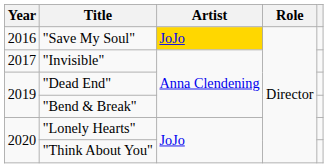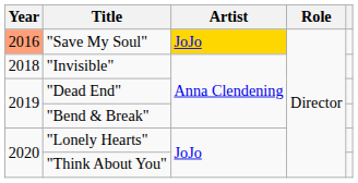"Save My Soul" | Year: no background -> lightsalmon background
"Invisible" | Year: 2017 -> 2018
